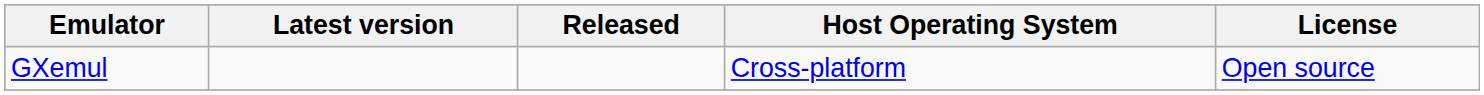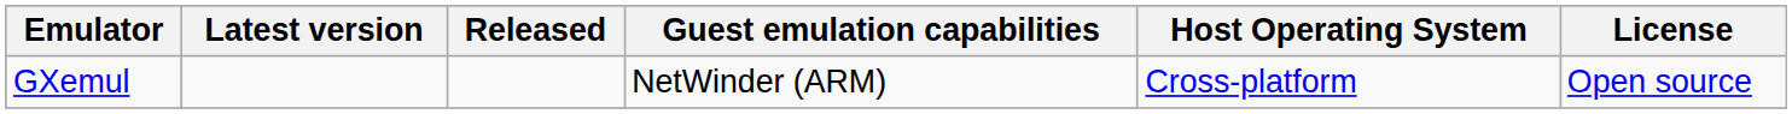+ column: Guest emulation capabilities | NetWinder (ARM)
